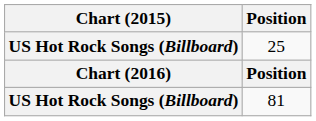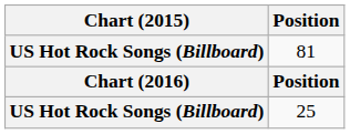rows swapped: 81 <-> 25
